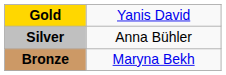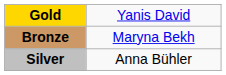rows swapped: Silver <-> Bronze
